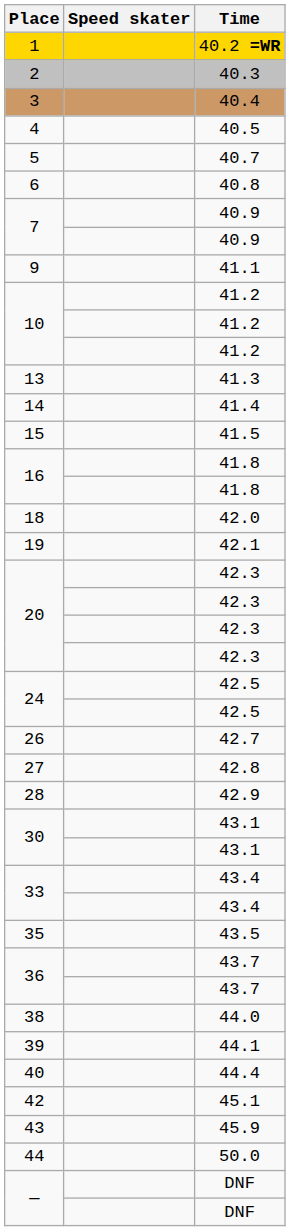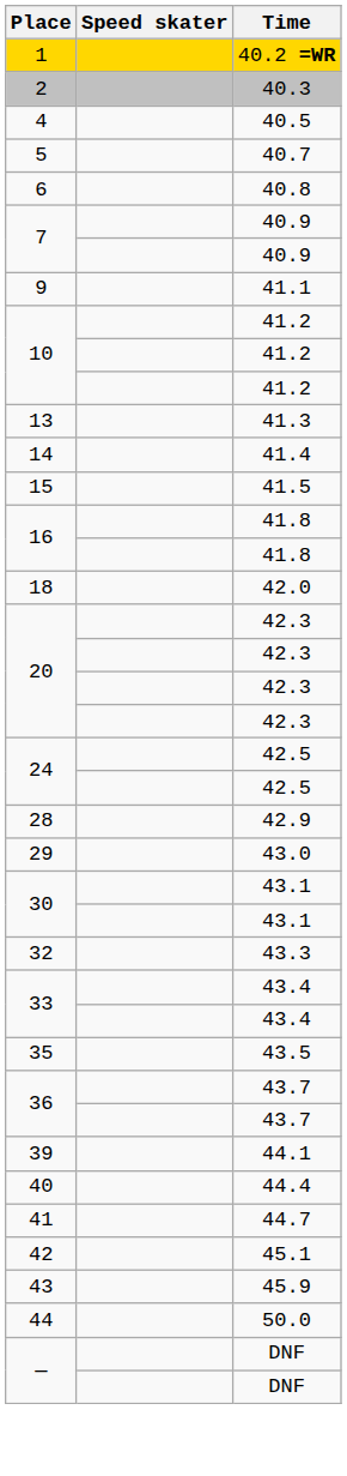- row: 3 | 40.4
- row: 19 | 42.1
- row: 26 | 42.7
- row: 27 | 42.8
+ row: 29 | 43.0
+ row: 32 | 43.3
- row: 38 | 44.0
+ row: 41 | 44.7
